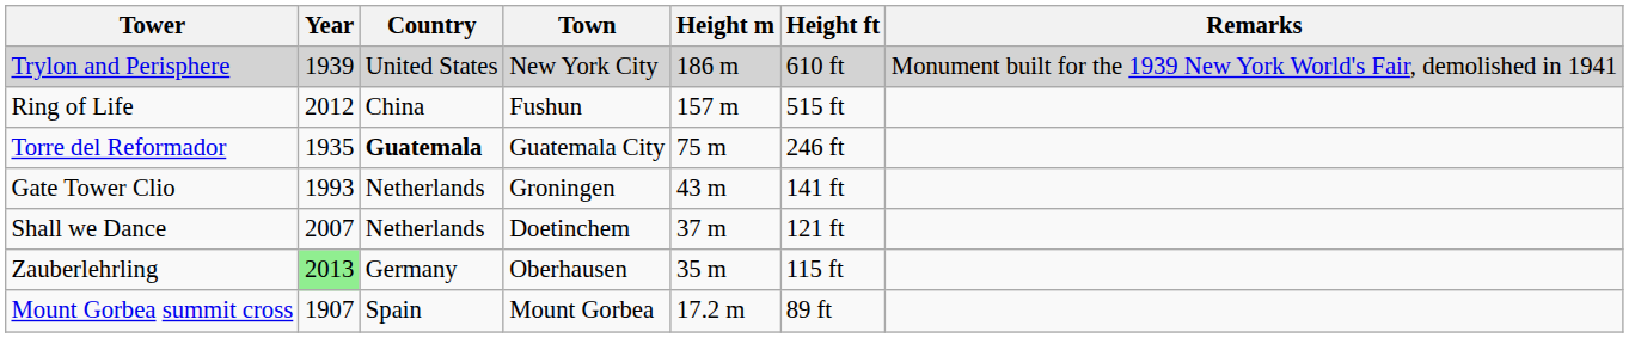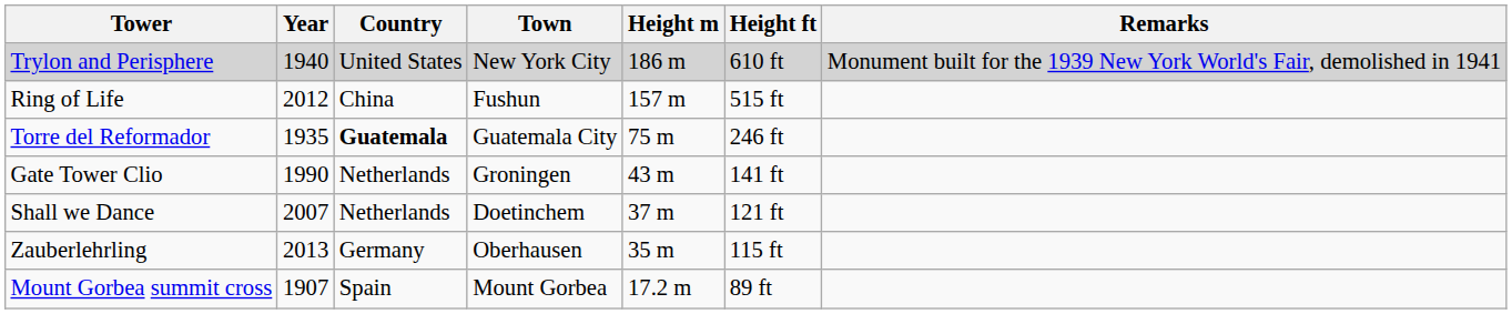Trylon and Perisphere | Year: 1939 -> 1940
Gate Tower Clio | Year: 1993 -> 1990
Zauberlehrling | Year: lightgreen background -> no background
